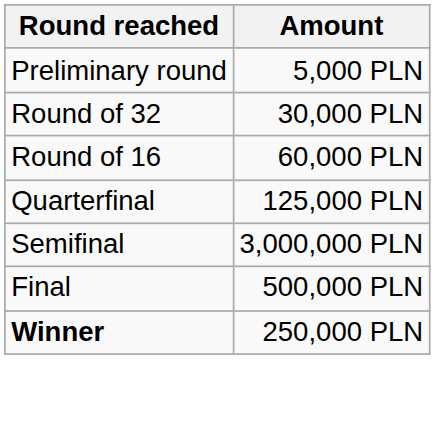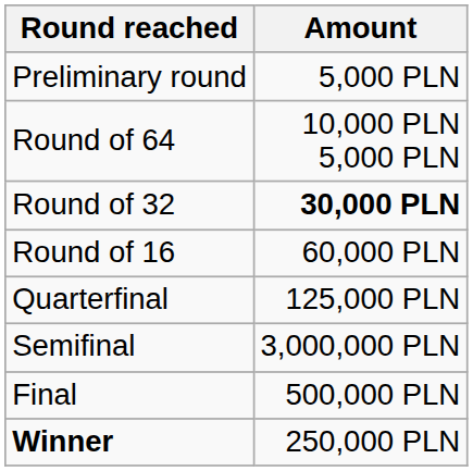+ row: Round of 64 | 10,000 PLN 5,000 PLN
Round of 32 | Amount: normal -> bold
